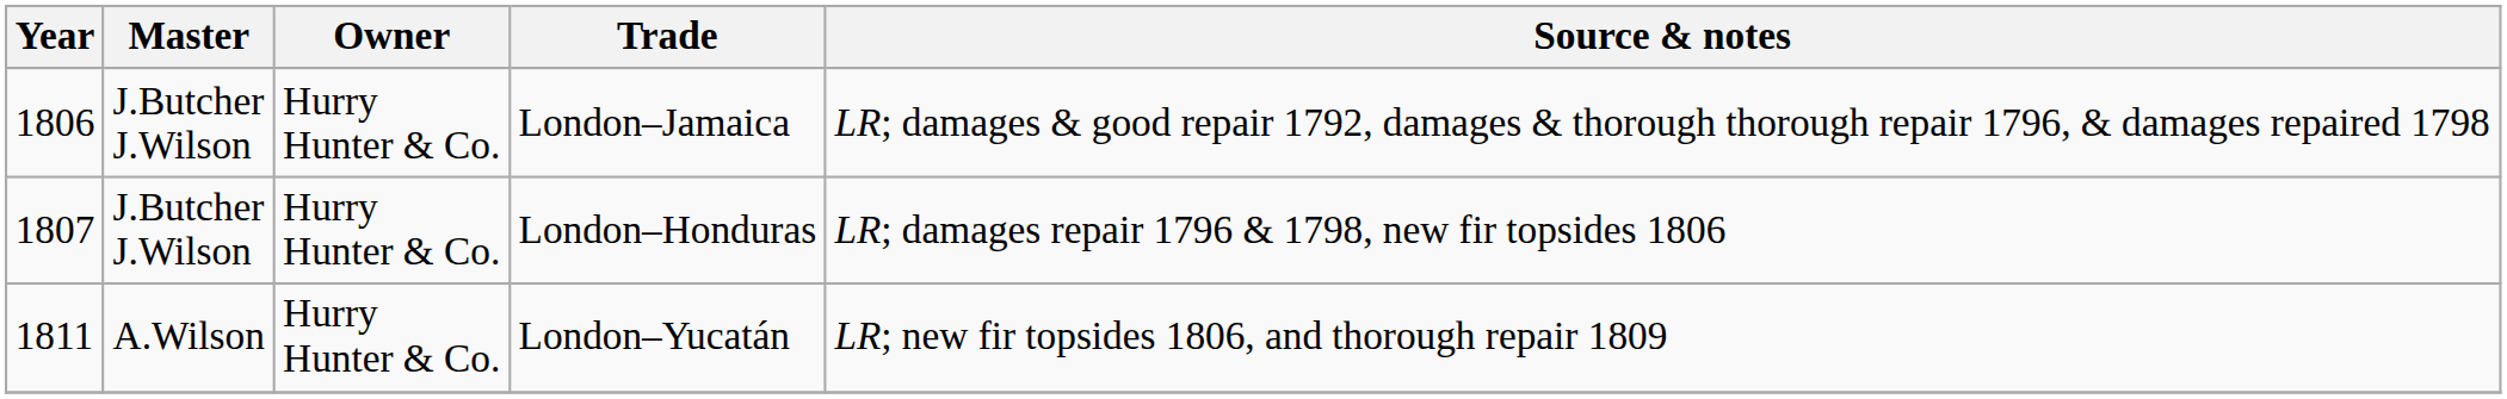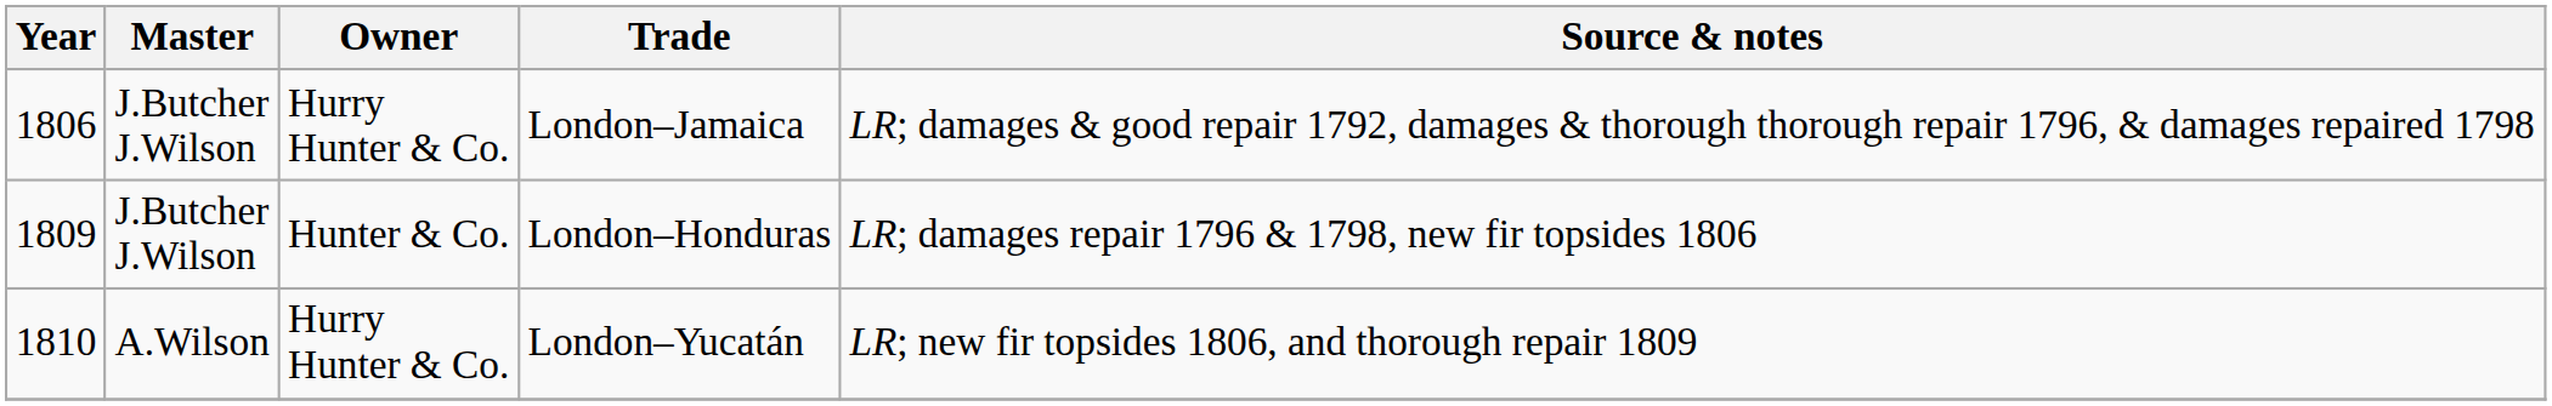London–Honduras | Year: 1807 -> 1809
London–Honduras | Owner: Hurry Hunter & Co. -> Hunter & Co.
London–Yucatán | Year: 1811 -> 1810
